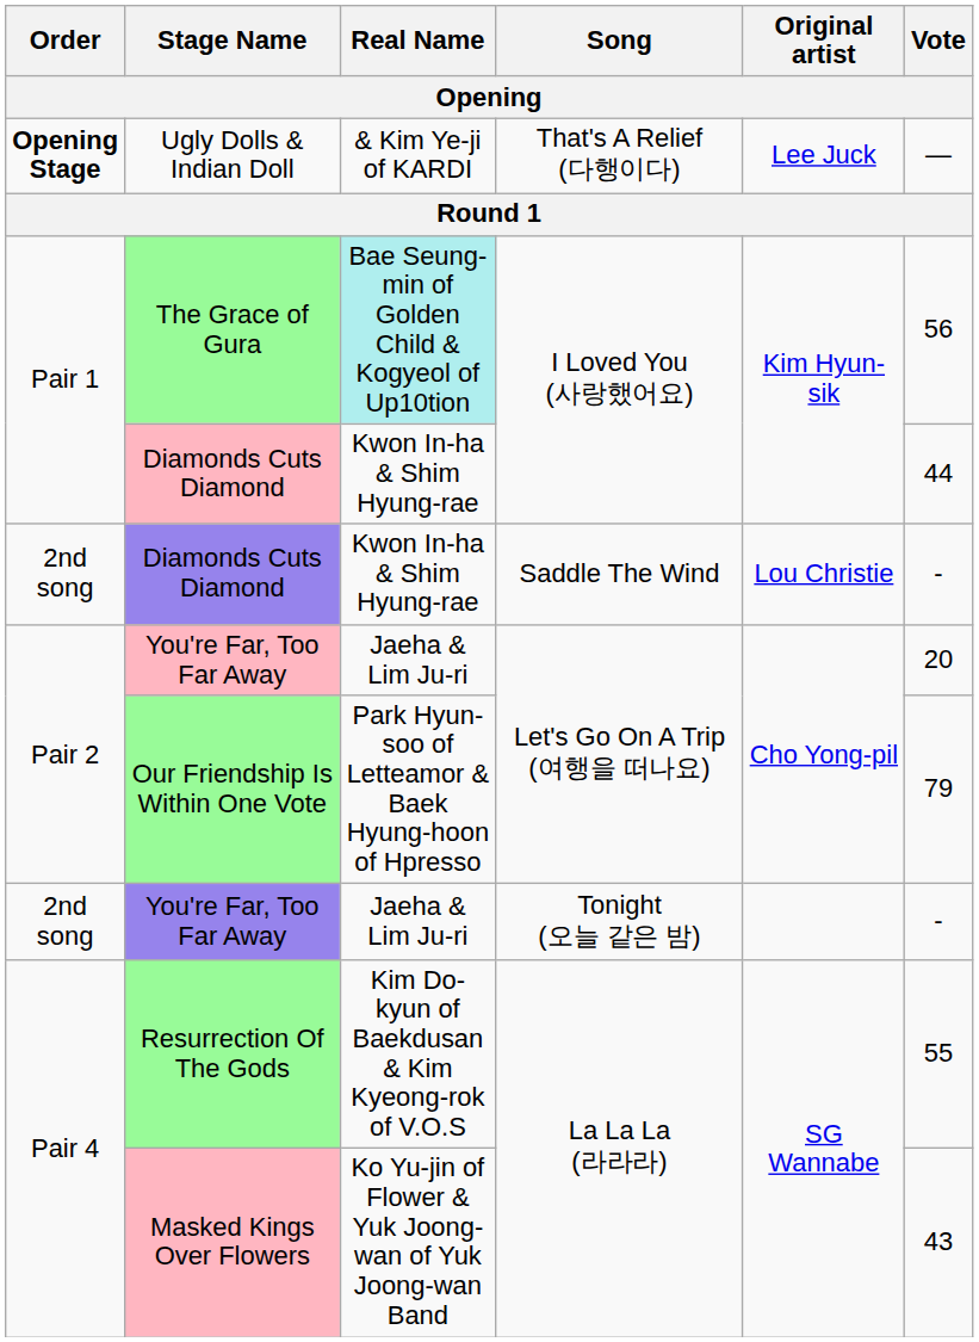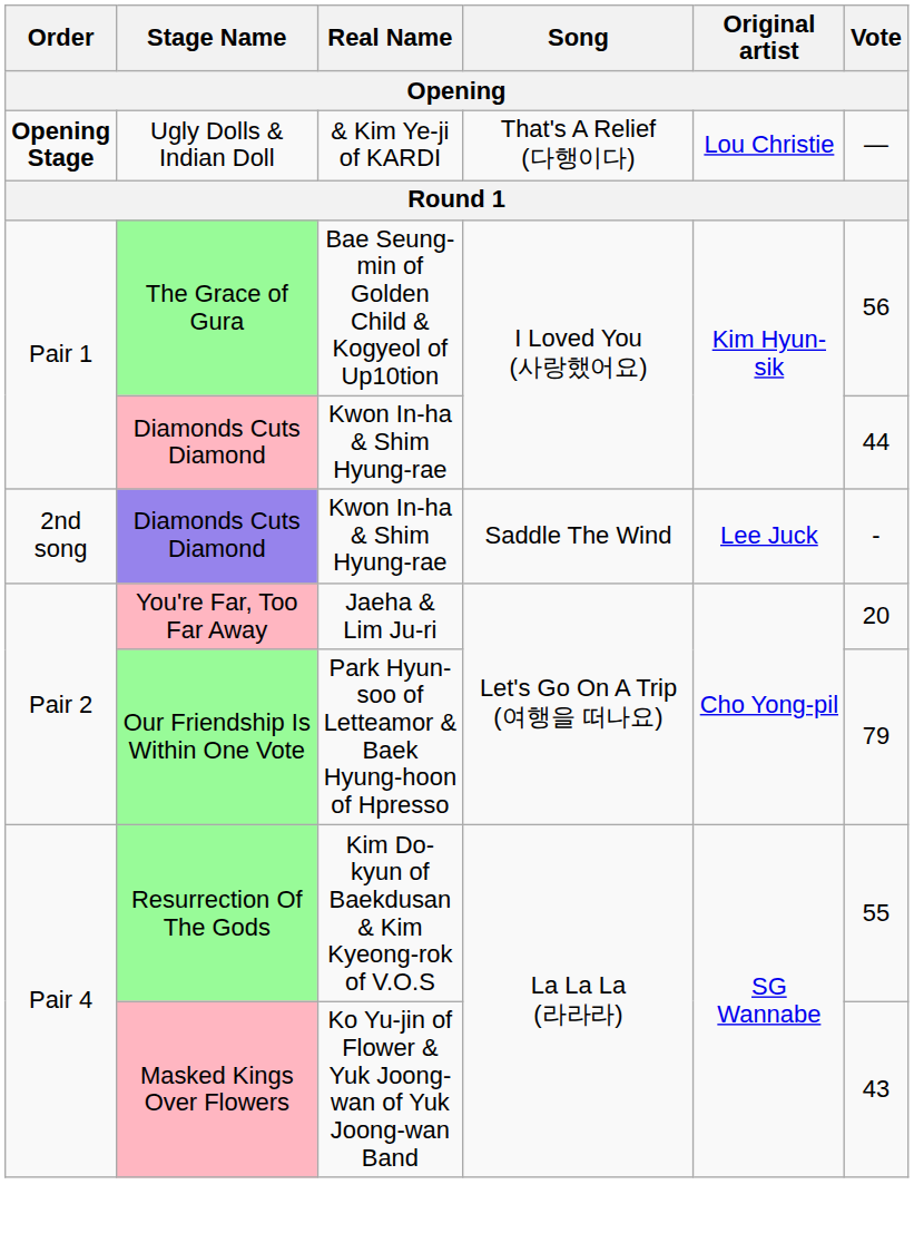Ugly Dolls & Indian Doll | Original artist: Lee Juck -> Lou Christie
The Grace of Gura | Real Name: paleturquoise background -> no background
Diamonds Cuts Diamond / Saddle The Wind | Original artist: Lou Christie -> Lee Juck
- row: 2nd song | You're Far, Too Far Away | Jaeha & Lim Ju-ri | Tonight (오늘 같은 밤) | -
